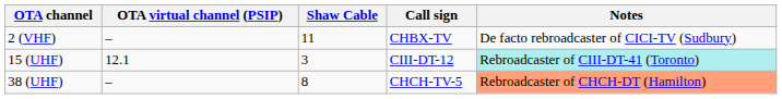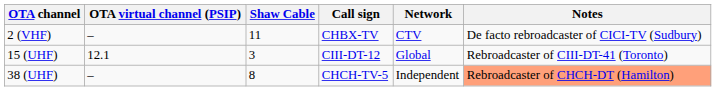+ column: Network | CTV | Global | Independent
15 (UHF) | Notes: paleturquoise background -> no background
